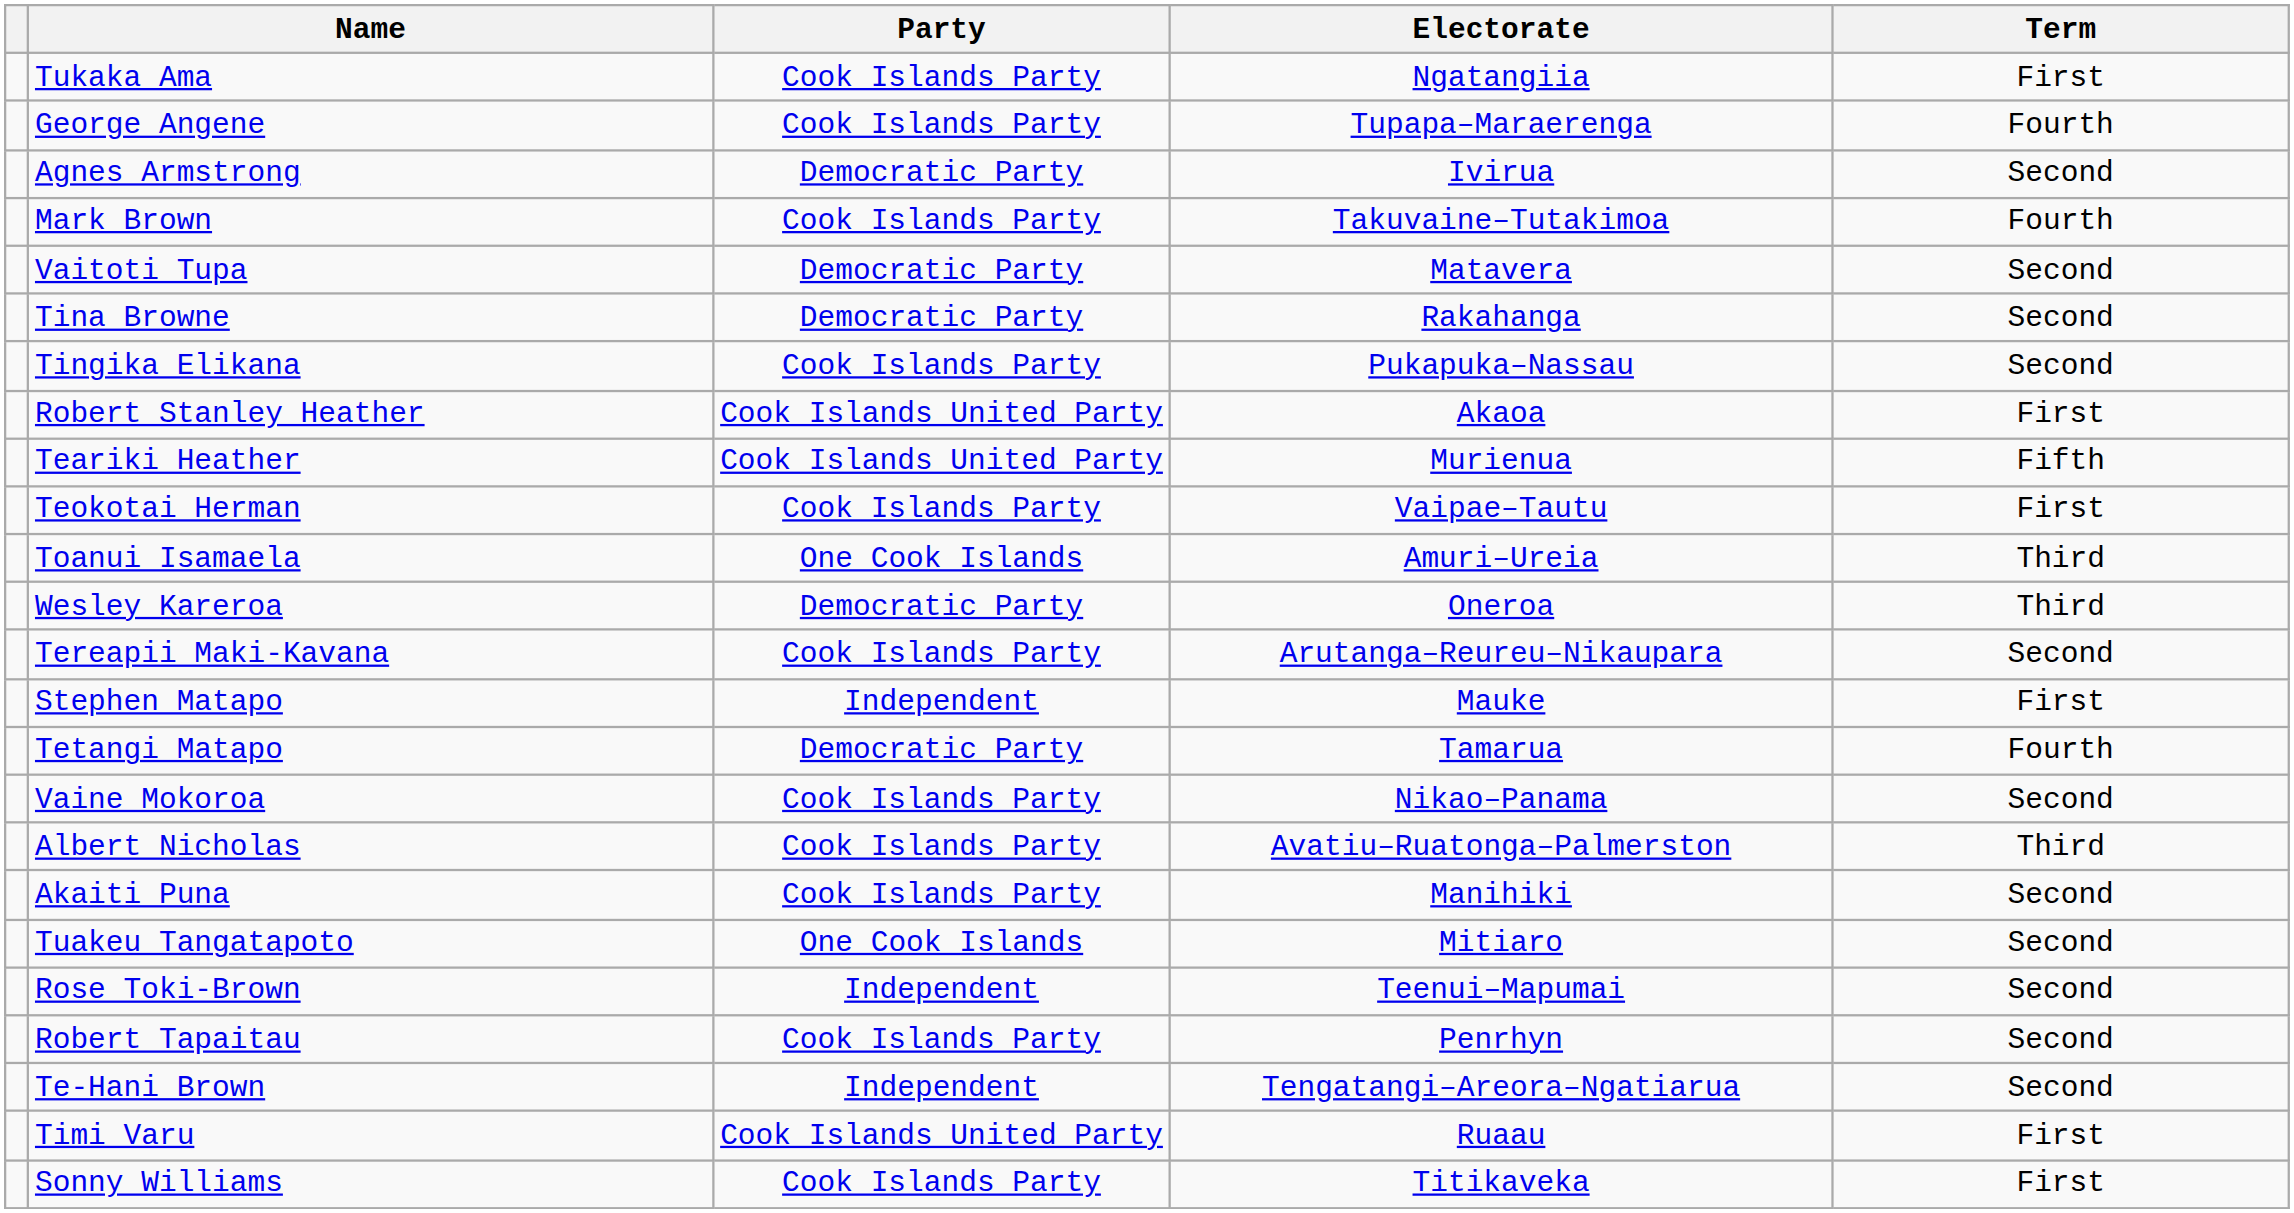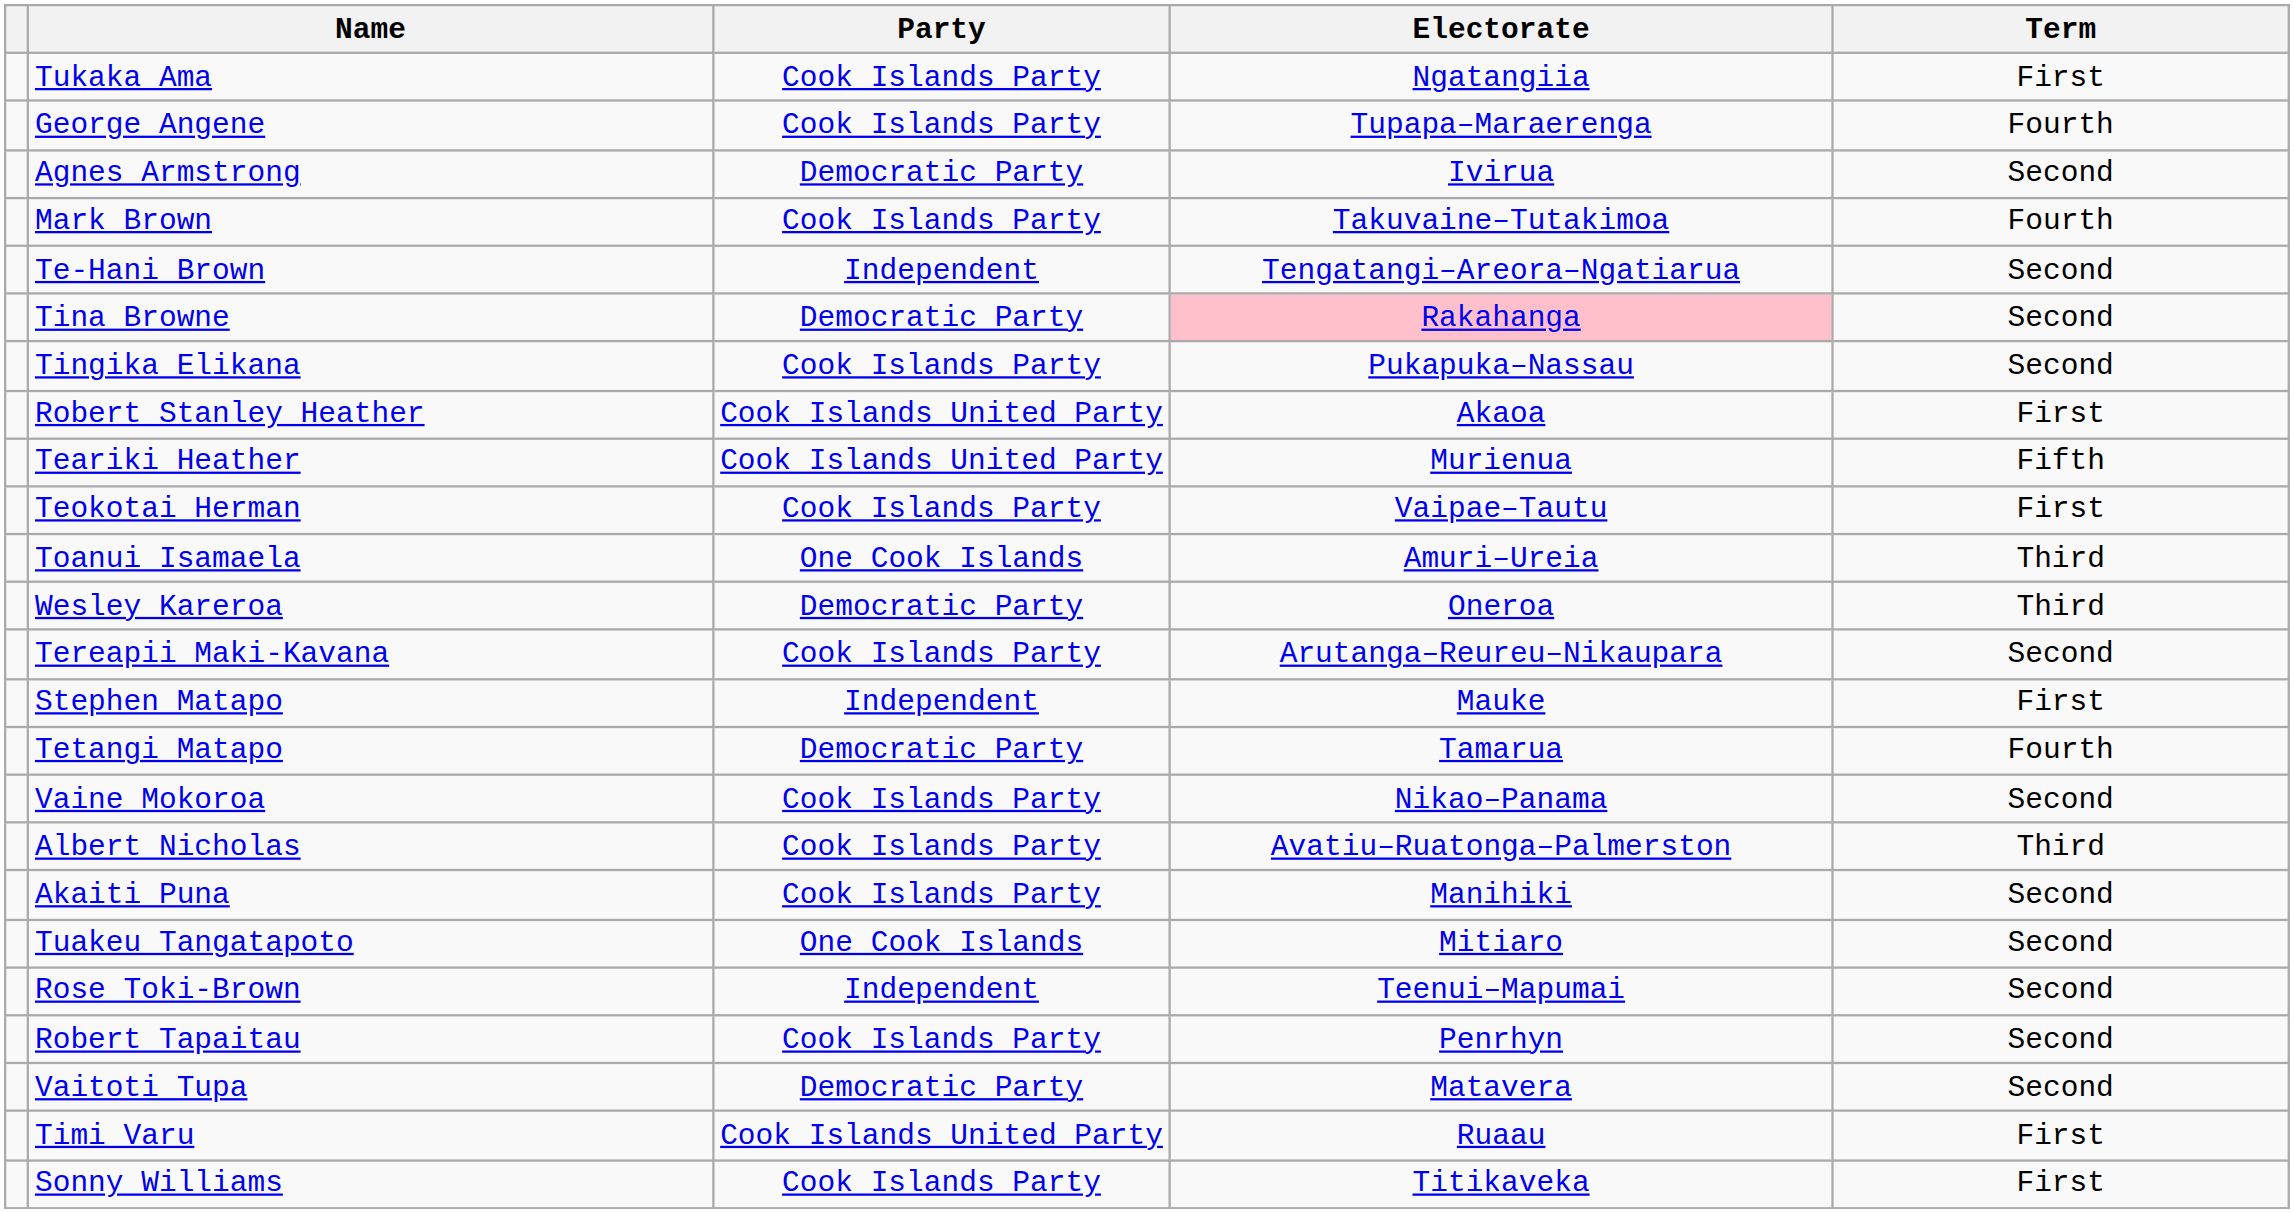rows swapped: Te-Hani Brown <-> Vaitoti Tupa
Tina Browne | Electorate: no background -> pink background
